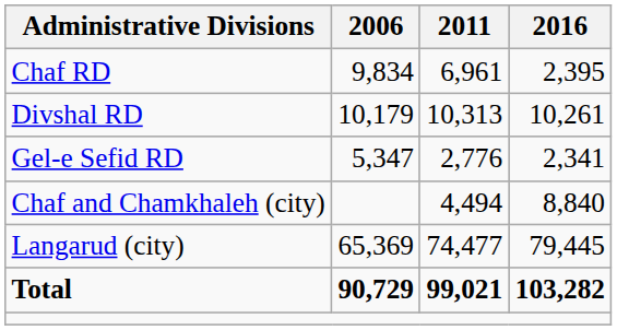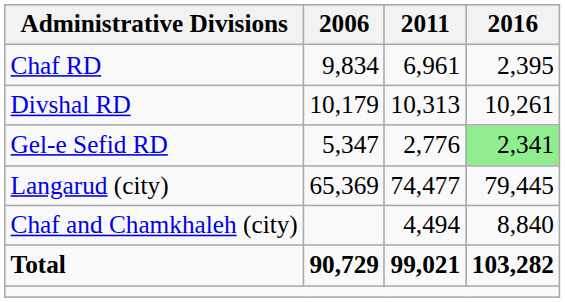Gel-e Sefid RD | 2016: no background -> lightgreen background
rows swapped: Chaf and Chamkhaleh (city) <-> Langarud (city)
